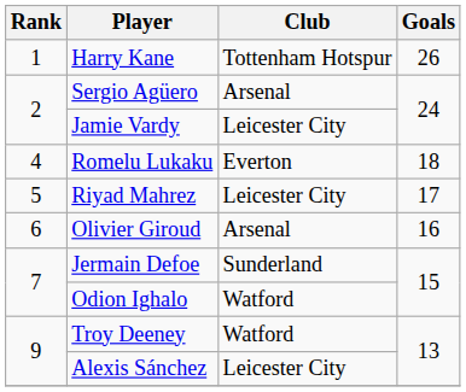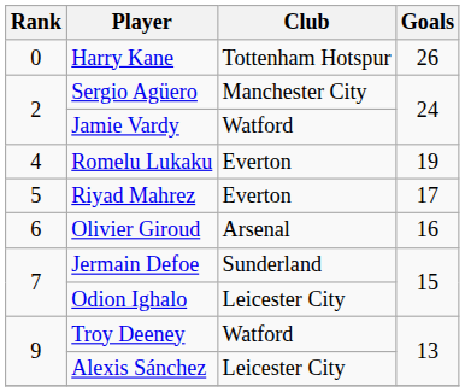Harry Kane | Rank: 1 -> 0
Sergio Agüero | Club: Arsenal -> Manchester City
Jamie Vardy | Club: Leicester City -> Watford
Romelu Lukaku | Goals: 18 -> 19
Riyad Mahrez | Club: Leicester City -> Everton
Odion Ighalo | Club: Watford -> Leicester City
